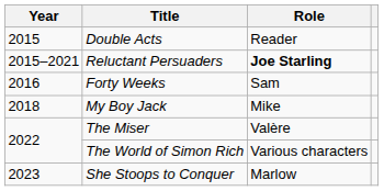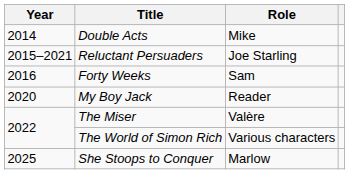Double Acts | Year: 2015 -> 2014
Double Acts | Role: Reader -> Mike
Reluctant Persuaders | Role: bold -> normal
My Boy Jack | Year: 2018 -> 2020
My Boy Jack | Role: Mike -> Reader
She Stoops to Conquer | Year: 2023 -> 2025
